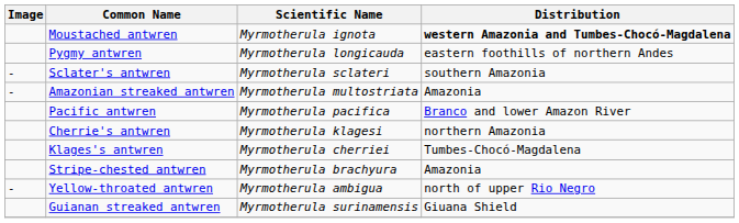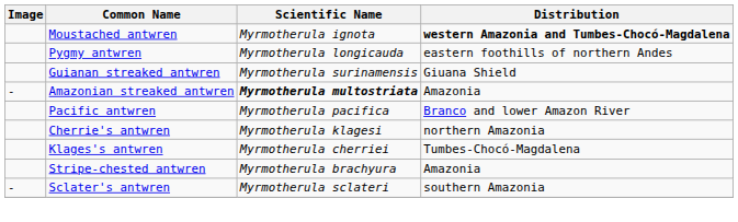rows swapped: Guianan streaked antwren <-> Sclater's antwren
Amazonian streaked antwren | Scientific Name: normal -> bold
- row: - | Yellow-throated antwren | Myrmotherula ambigua | north of upper Rio Negro
